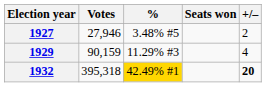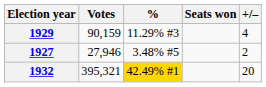rows swapped: 1927 <-> 1929
1932 | Votes: 395,318 -> 395,321
1932 | +/–: bold -> normal
